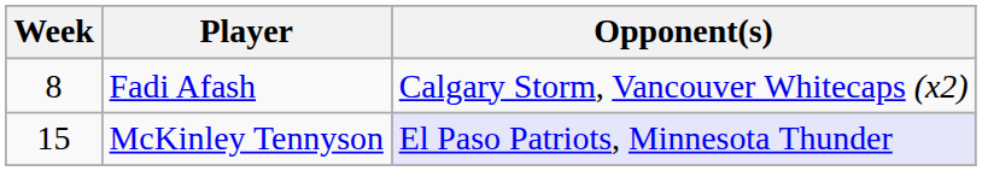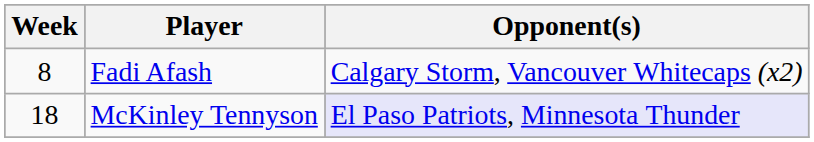McKinley Tennyson | Week: 15 -> 18
